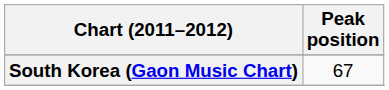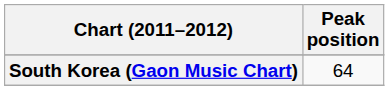South Korea (Gaon Music Chart) | Peak position: 67 -> 64
